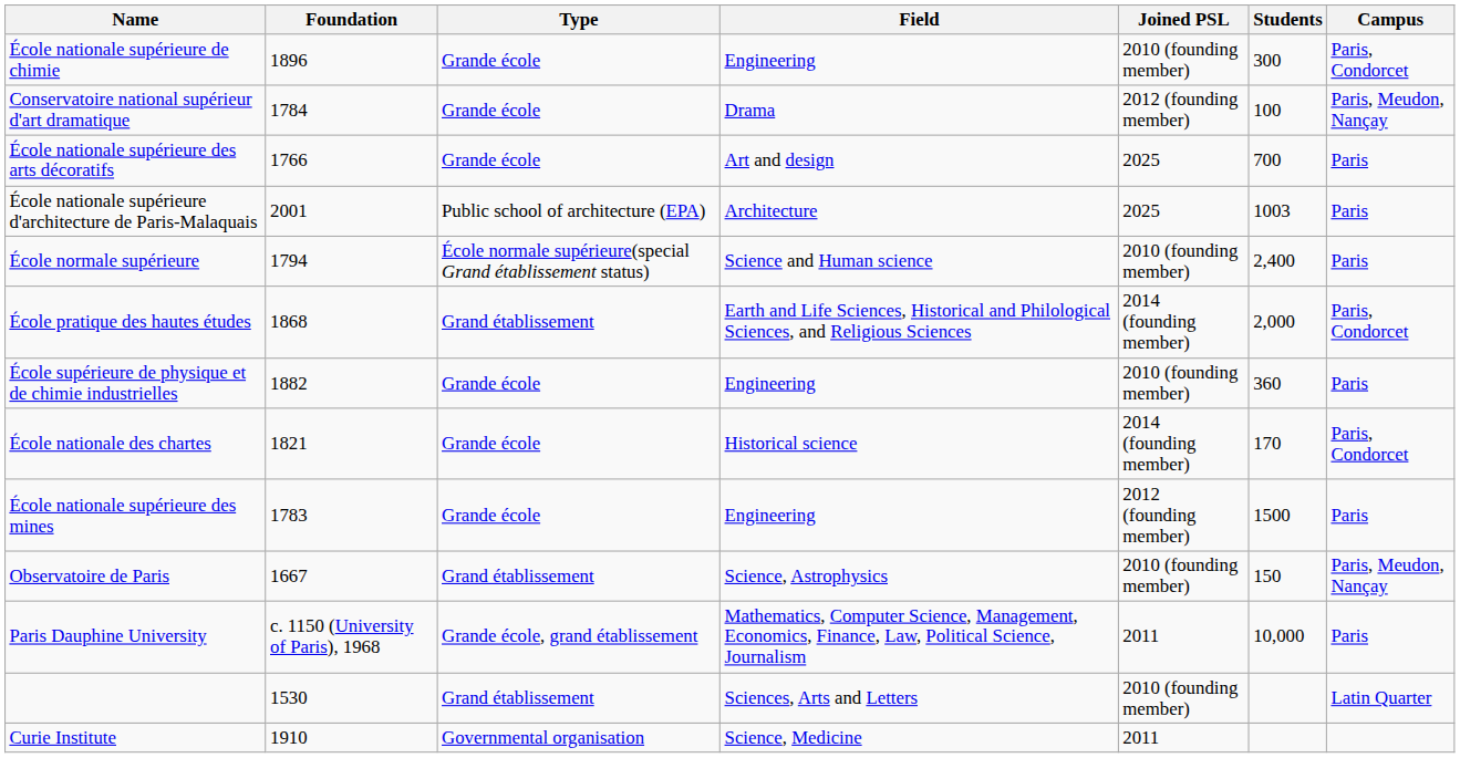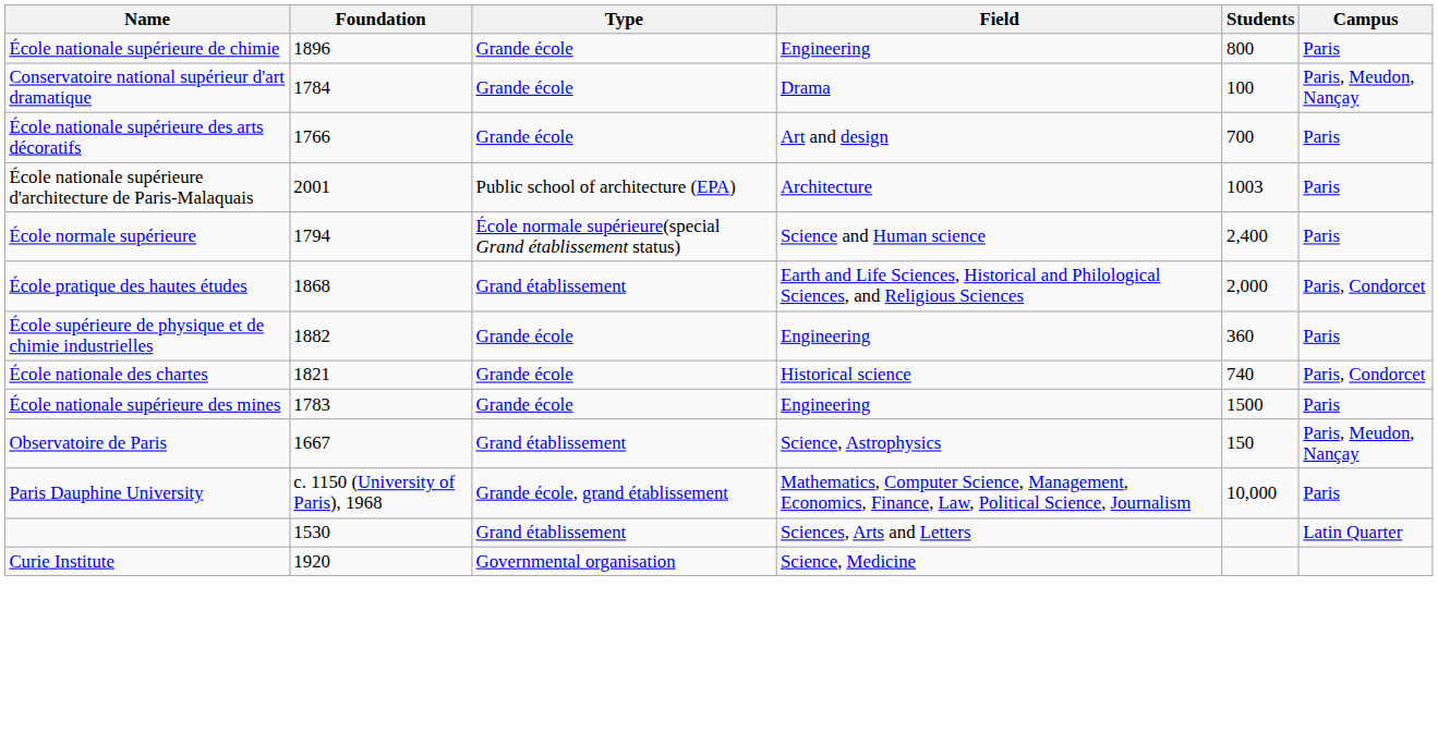- column: Joined PSL | 2010 (founding member) | 2012 (founding member) | 2025 | 2025 | 2010 (founding member) | 2014 (founding member) | 2010 (founding member) | 2014 (founding member) | 2012 (founding member) | 2010 (founding member) | 2011 | 2010 (founding member) | 2011
École nationale supérieure de chimie | Students: 300 -> 800
École nationale supérieure de chimie | Campus: Paris, Condorcet -> Paris
École nationale des chartes | Students: 170 -> 740
Curie Institute | Foundation: 1910 -> 1920
